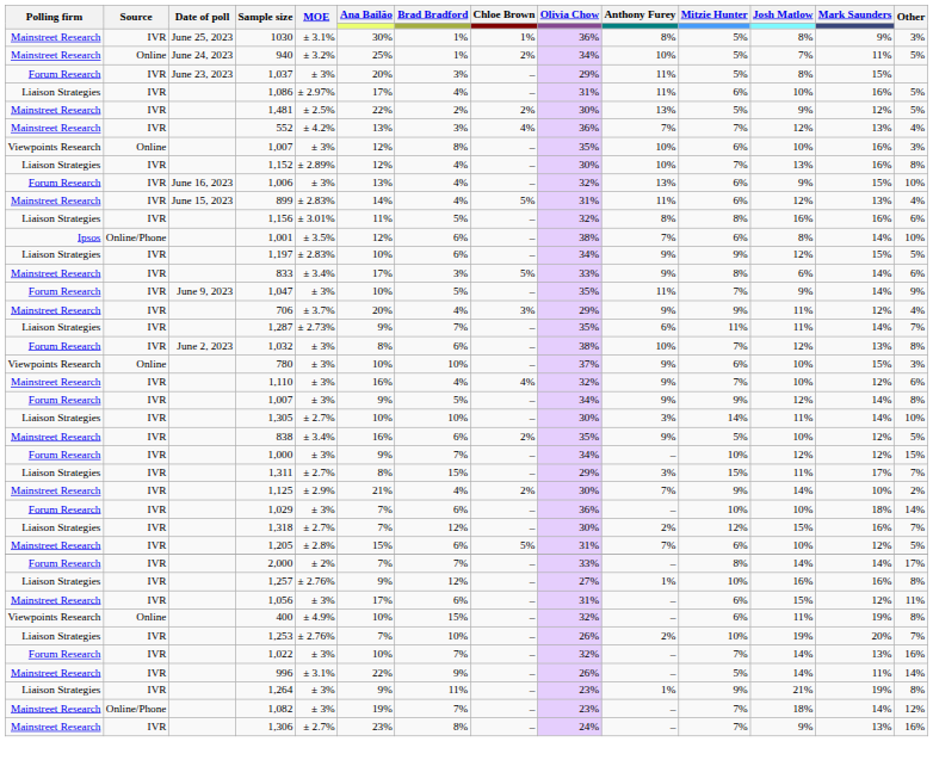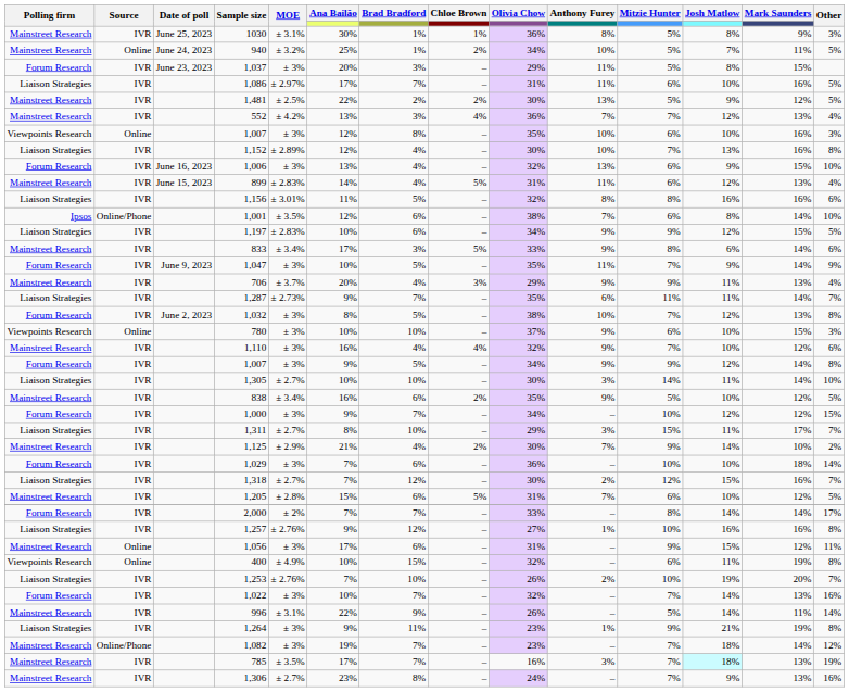1,086 | Brad Bradford: 4% -> 7%
706 | Mark Saunders: 12% -> 13%
1,032 | Brad Bradford: 6% -> 5%
1,311 | Brad Bradford: 15% -> 10%
1,056 | Source: IVR -> Online
1,056 | Mitzie Hunter: 6% -> 9%
+ row: Mainstreet Research | IVR | 785 | ± 3.5% | 17% | 7% | – | 16% | 3% | 7% | 18% | 13% | 19%
